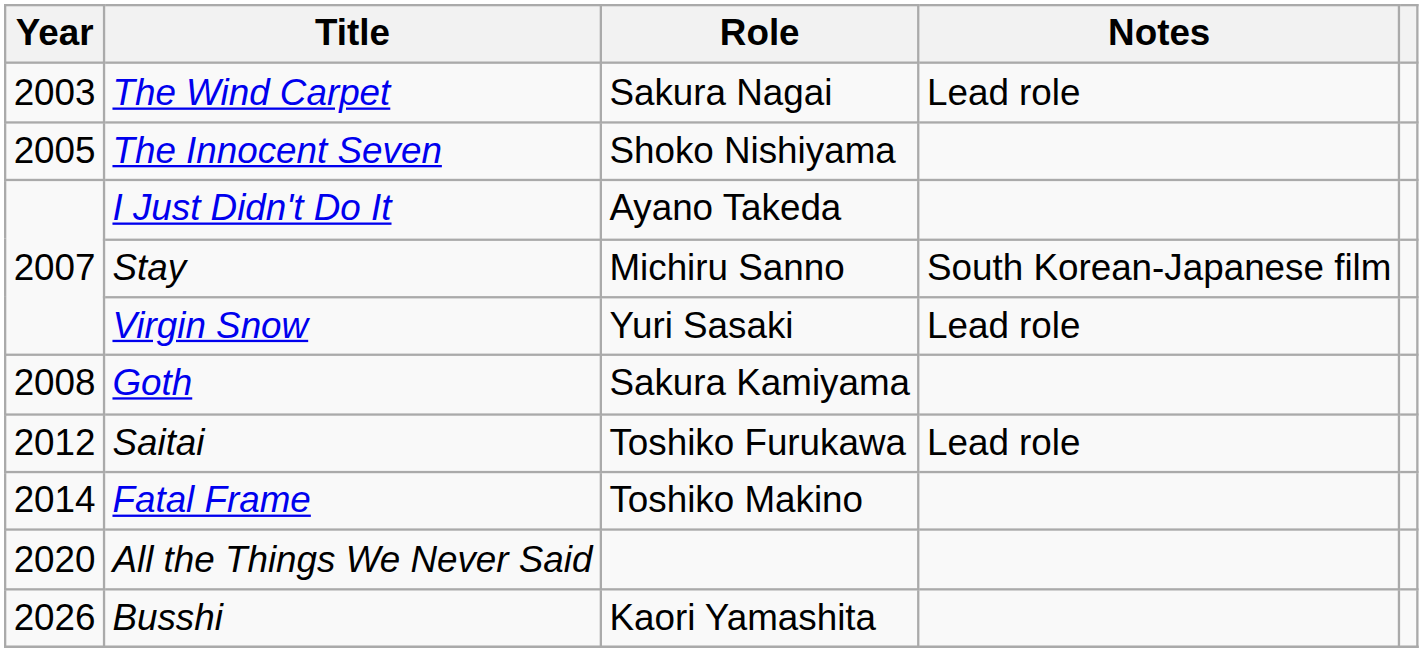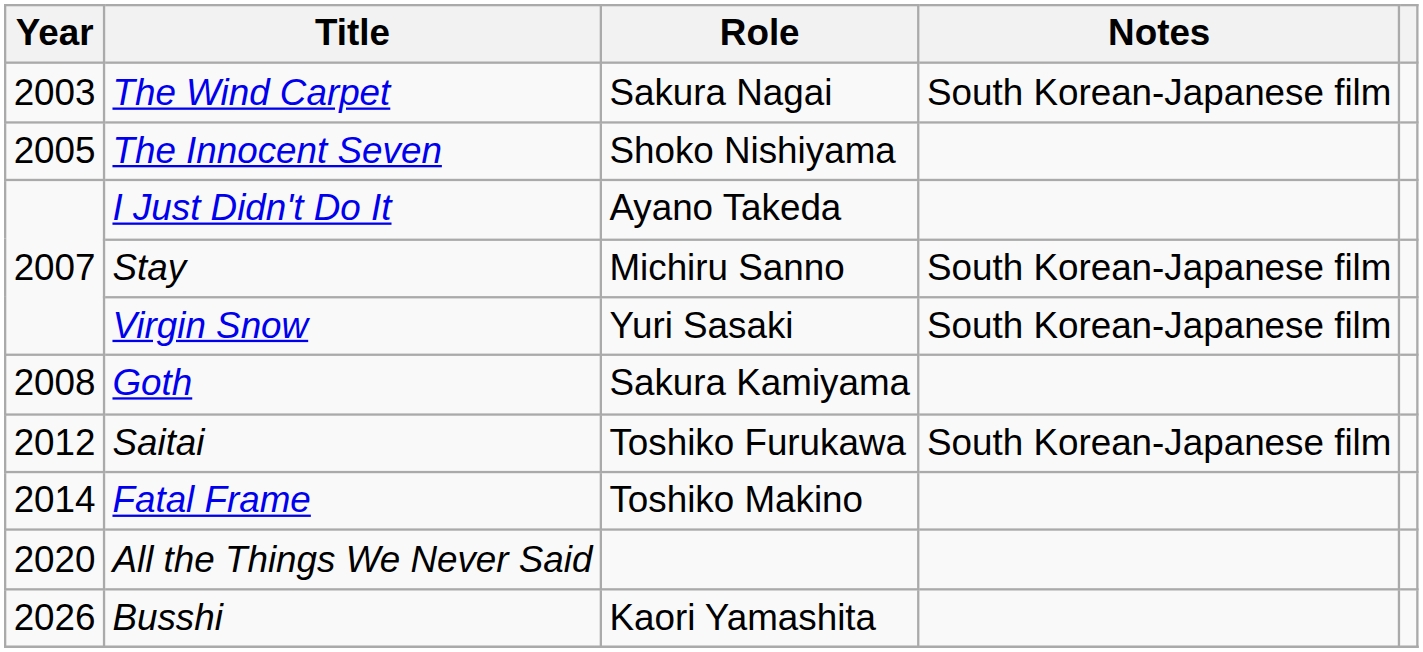The Wind Carpet | Notes: Lead role -> South Korean-Japanese film
Virgin Snow | Notes: Lead role -> South Korean-Japanese film
Saitai | Notes: Lead role -> South Korean-Japanese film
